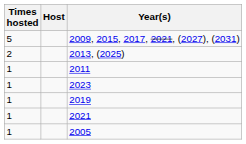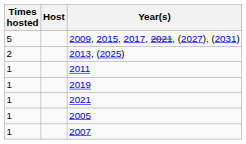- row: 1 | 2023
+ row: 1 | 2007
